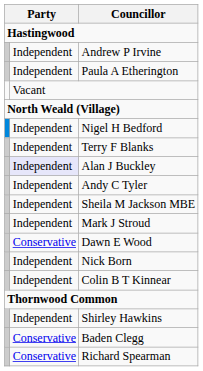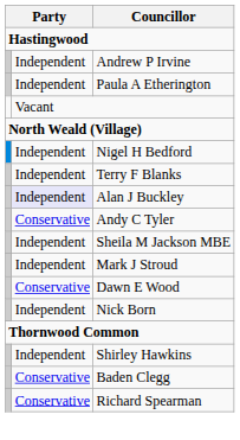Andy C Tyler | column 2: Independent -> Conservative
- row: Independent | Colin B T Kinnear
